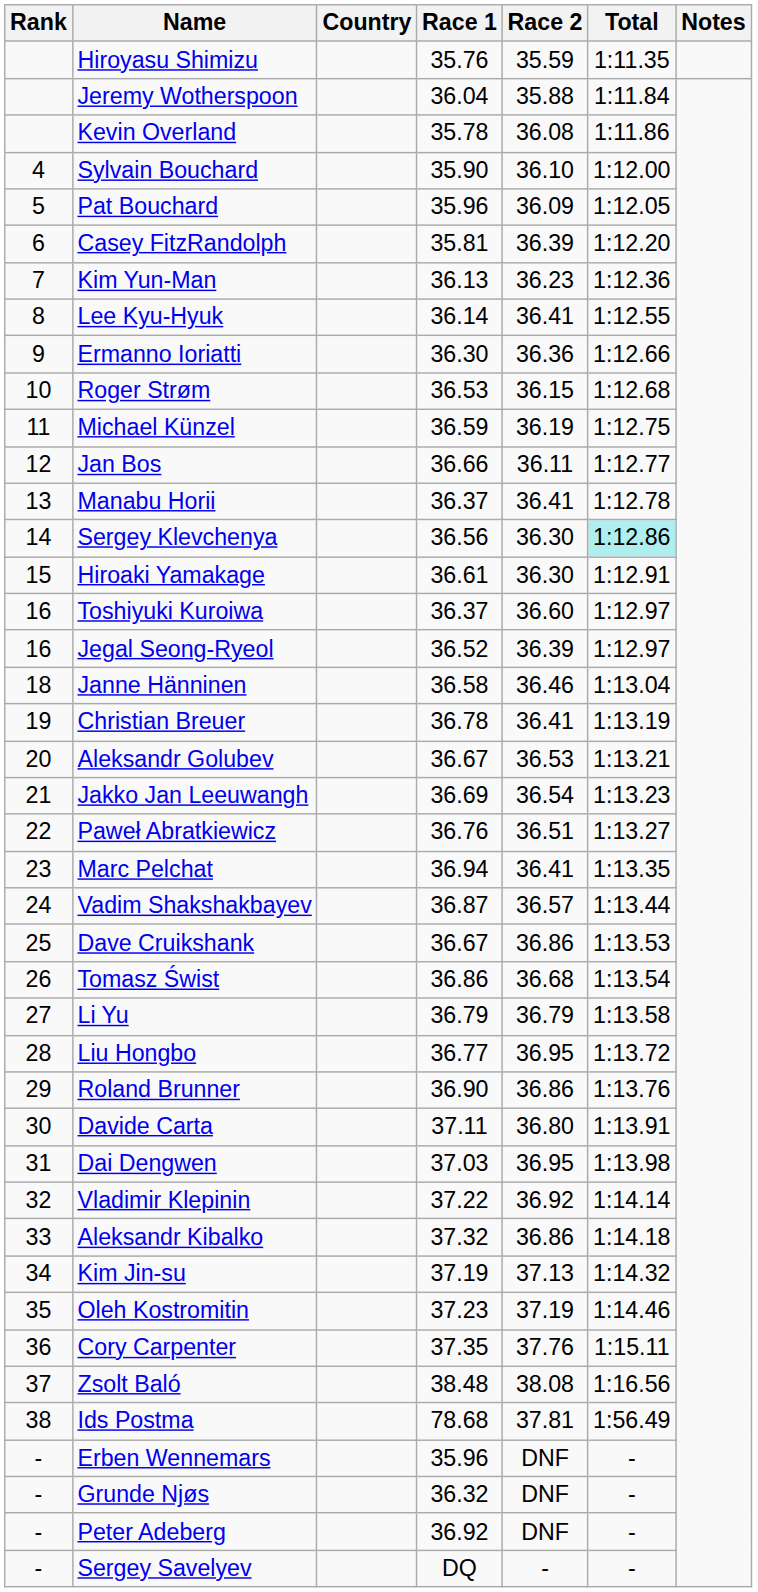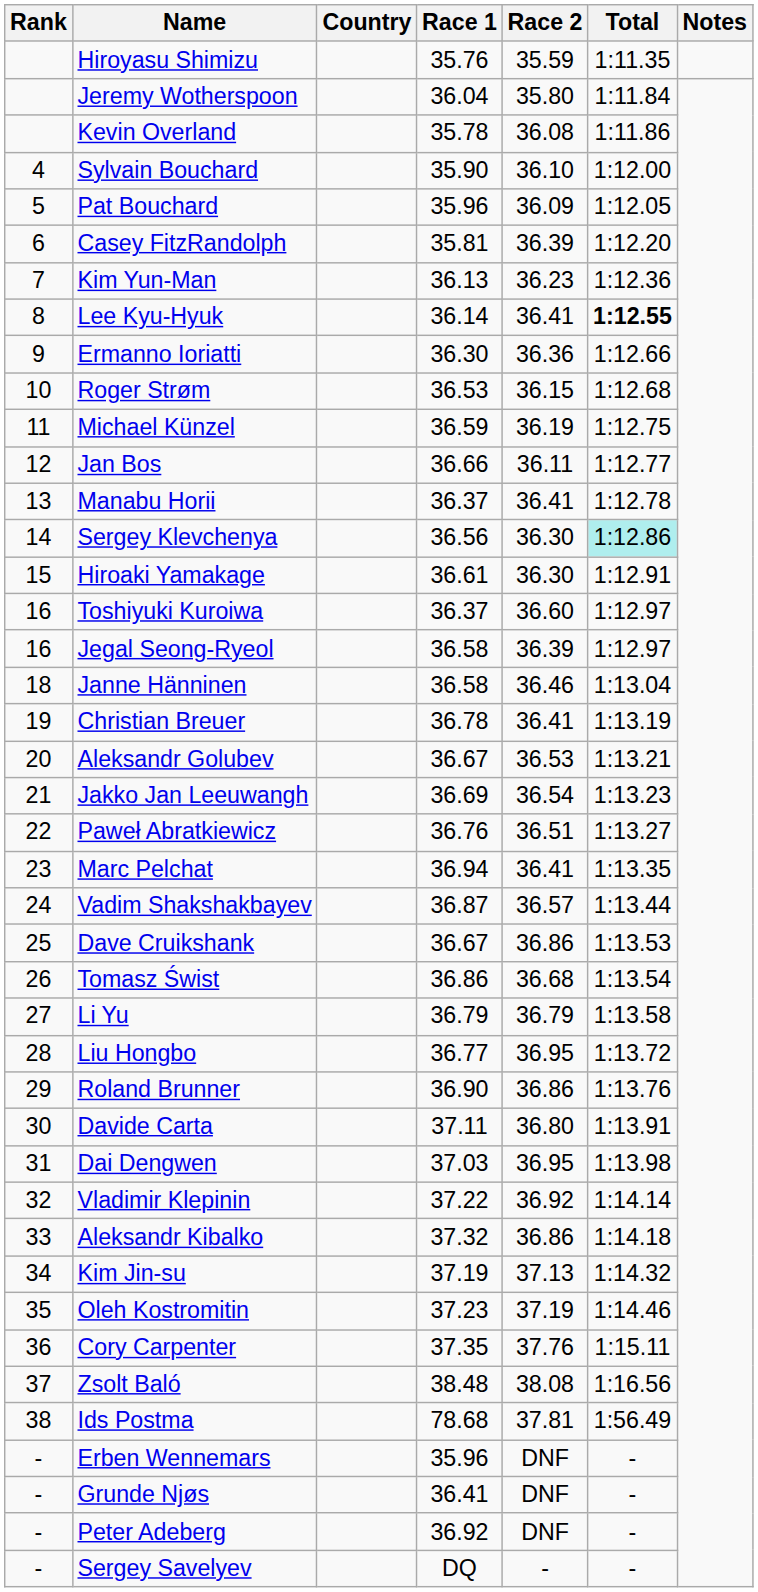Jeremy Wotherspoon | Race 2: 35.88 -> 35.80
Lee Kyu-Hyuk | Total: normal -> bold
Jegal Seong-Ryeol | Race 1: 36.52 -> 36.58
Grunde Njøs | Race 1: 36.32 -> 36.41
